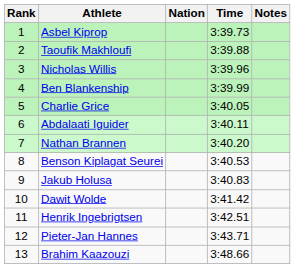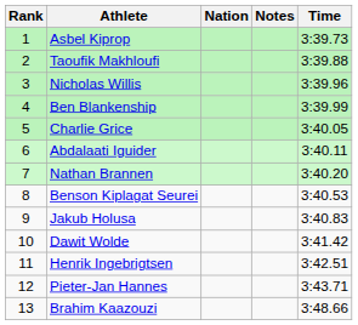columns swapped: Time <-> Notes
